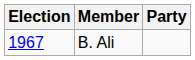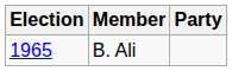B. Ali | Election: 1967 -> 1965
